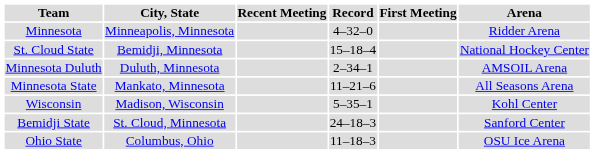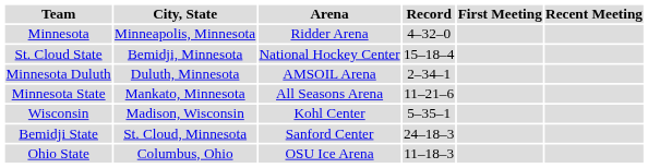columns swapped: Arena <-> Recent Meeting
